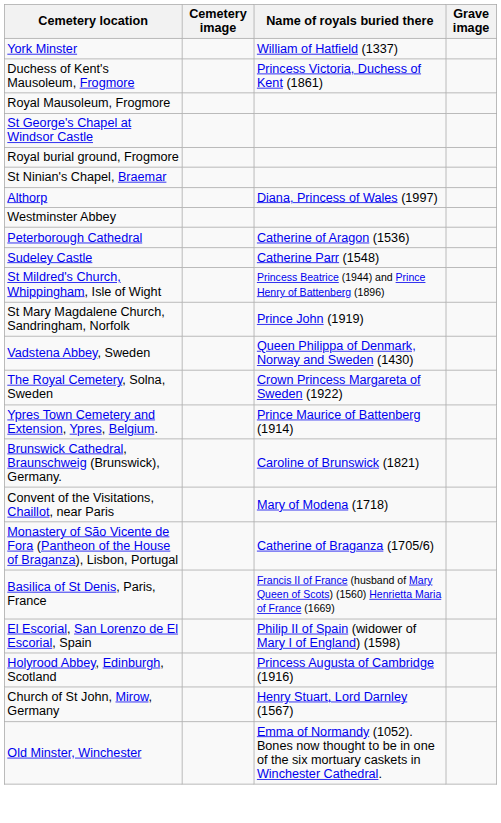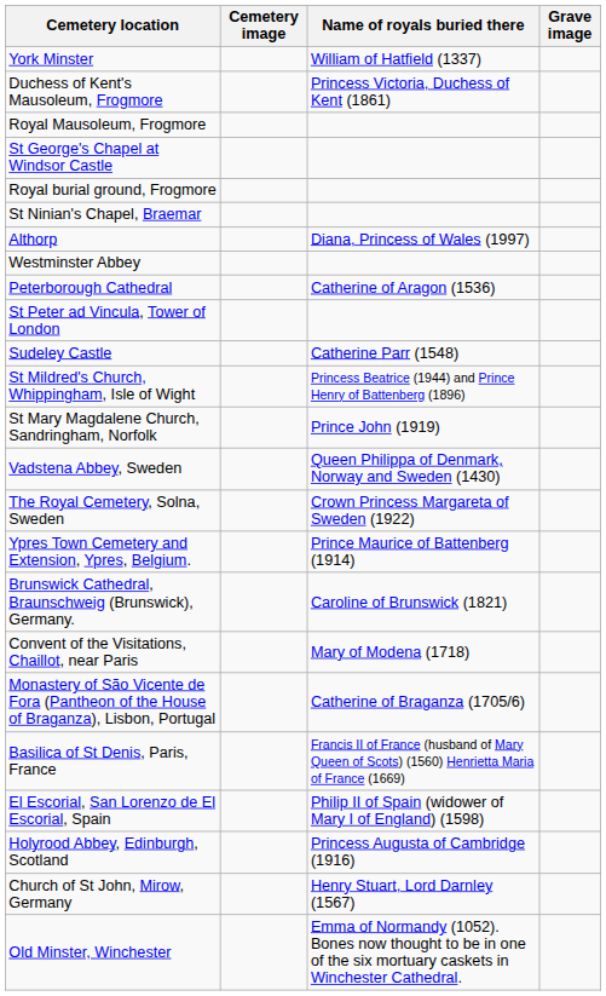+ row: St Peter ad Vincula, Tower of London
